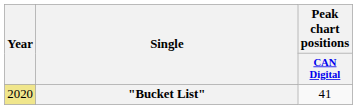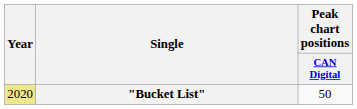"Bucket List" | Peak chart positions / CAN Digital: 41 -> 50
